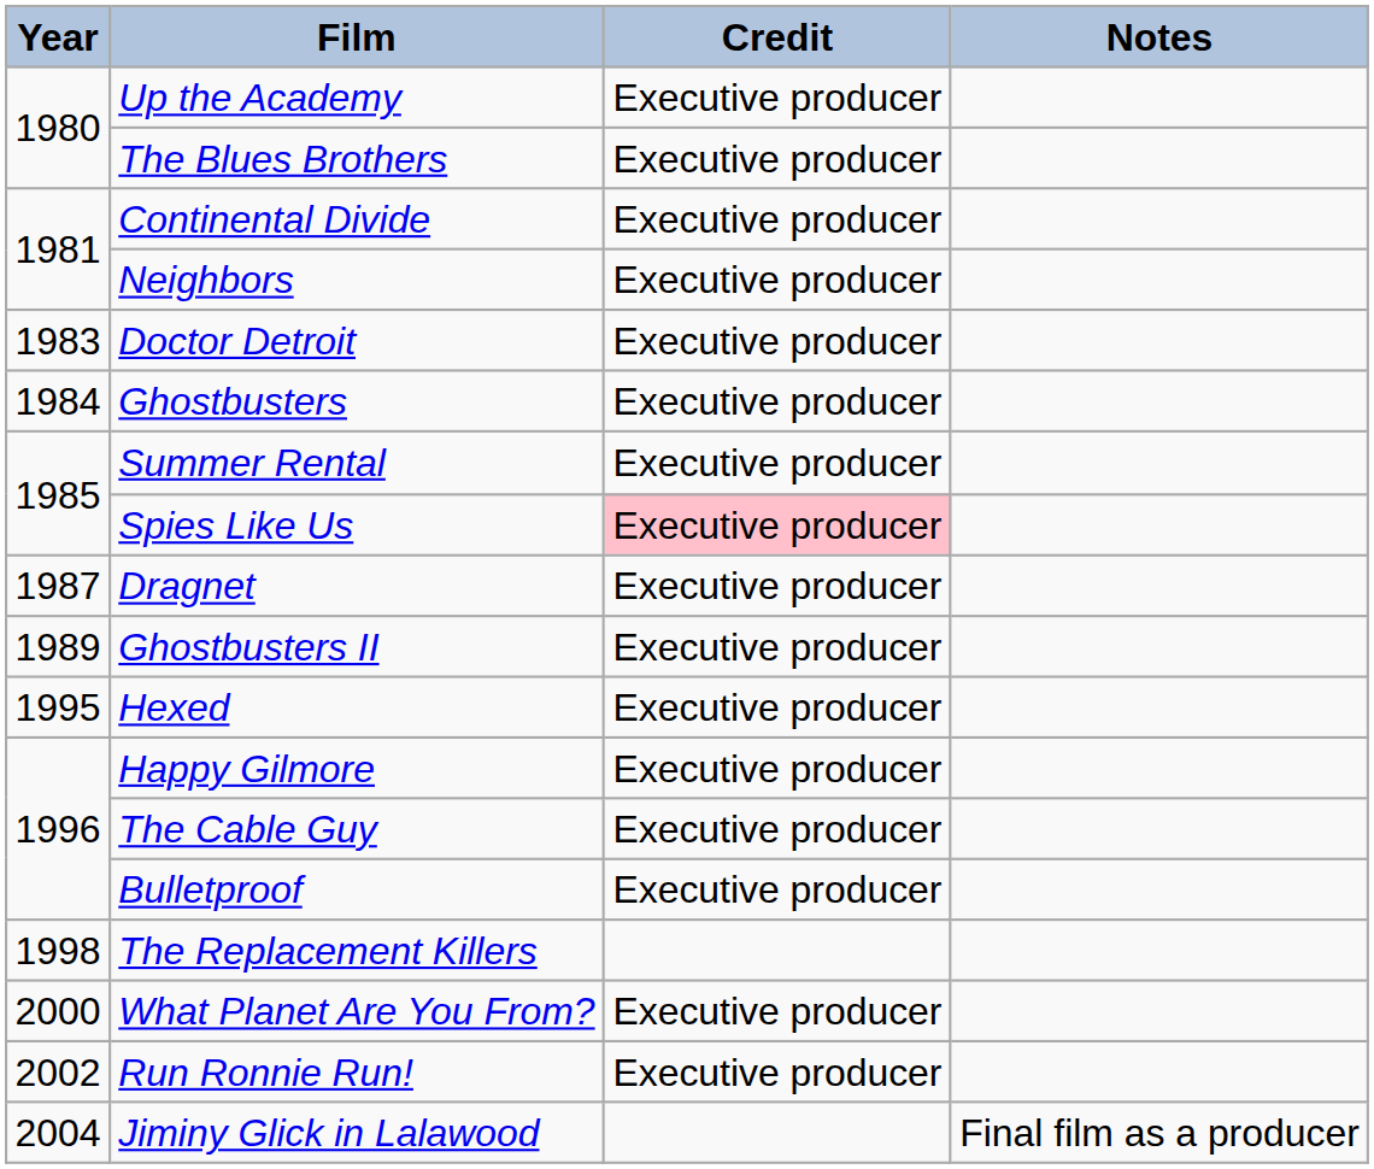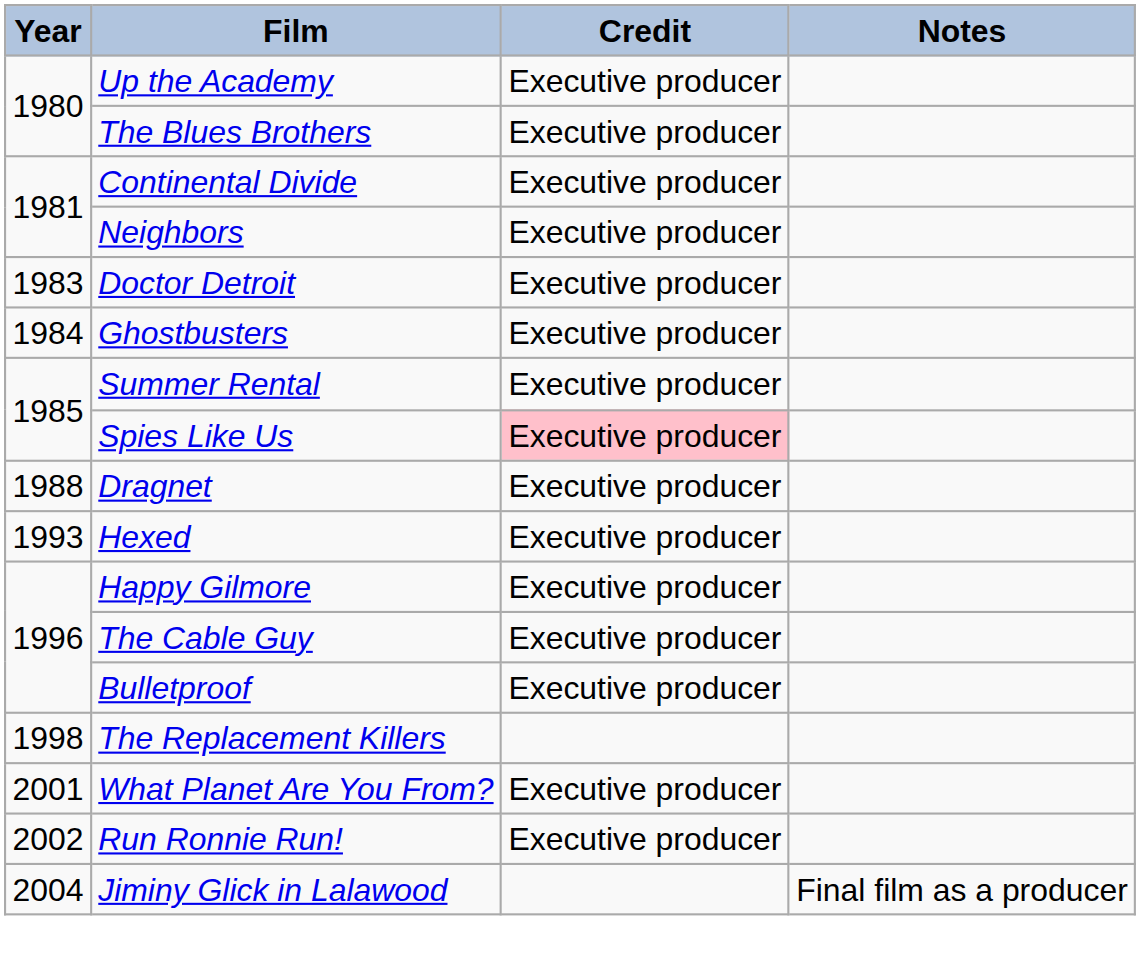Dragnet | Year: 1987 -> 1988
- row: 1989 | Ghostbusters II | Executive producer
Hexed | Year: 1995 -> 1993
What Planet Are You From? | Year: 2000 -> 2001
